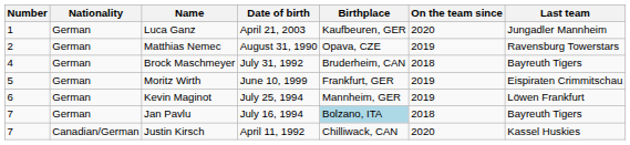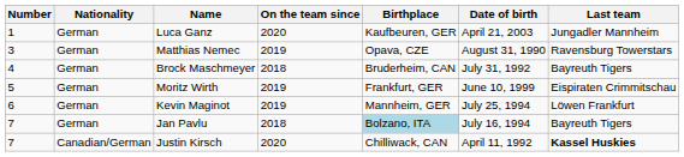columns swapped: Date of birth <-> On the team since
Matthias Nemec | Number: 2 -> 3
Justin Kirsch | Last team: normal -> bold
